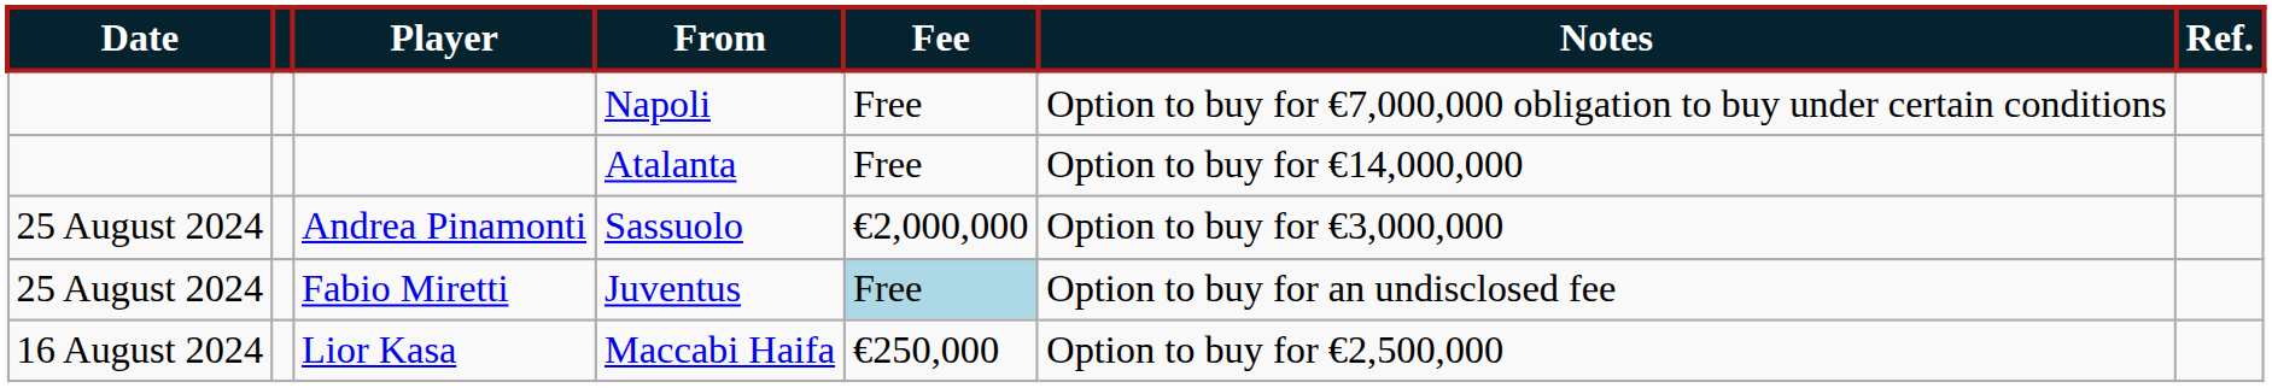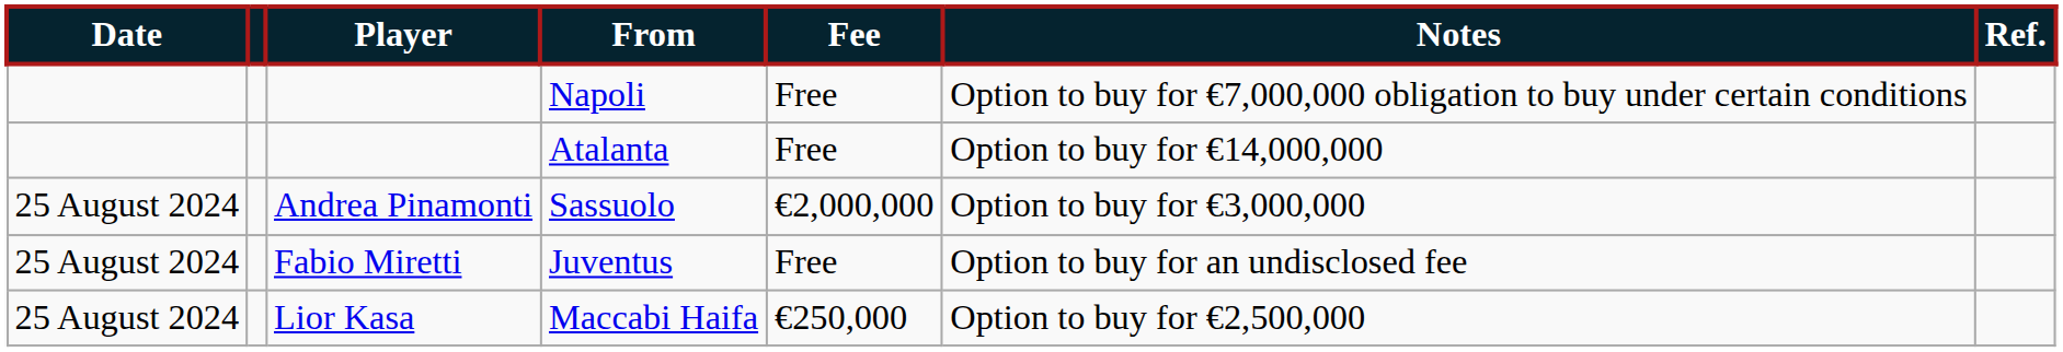Juventus | Fee: lightblue background -> no background
Maccabi Haifa | Date: 16 August 2024 -> 25 August 2024
